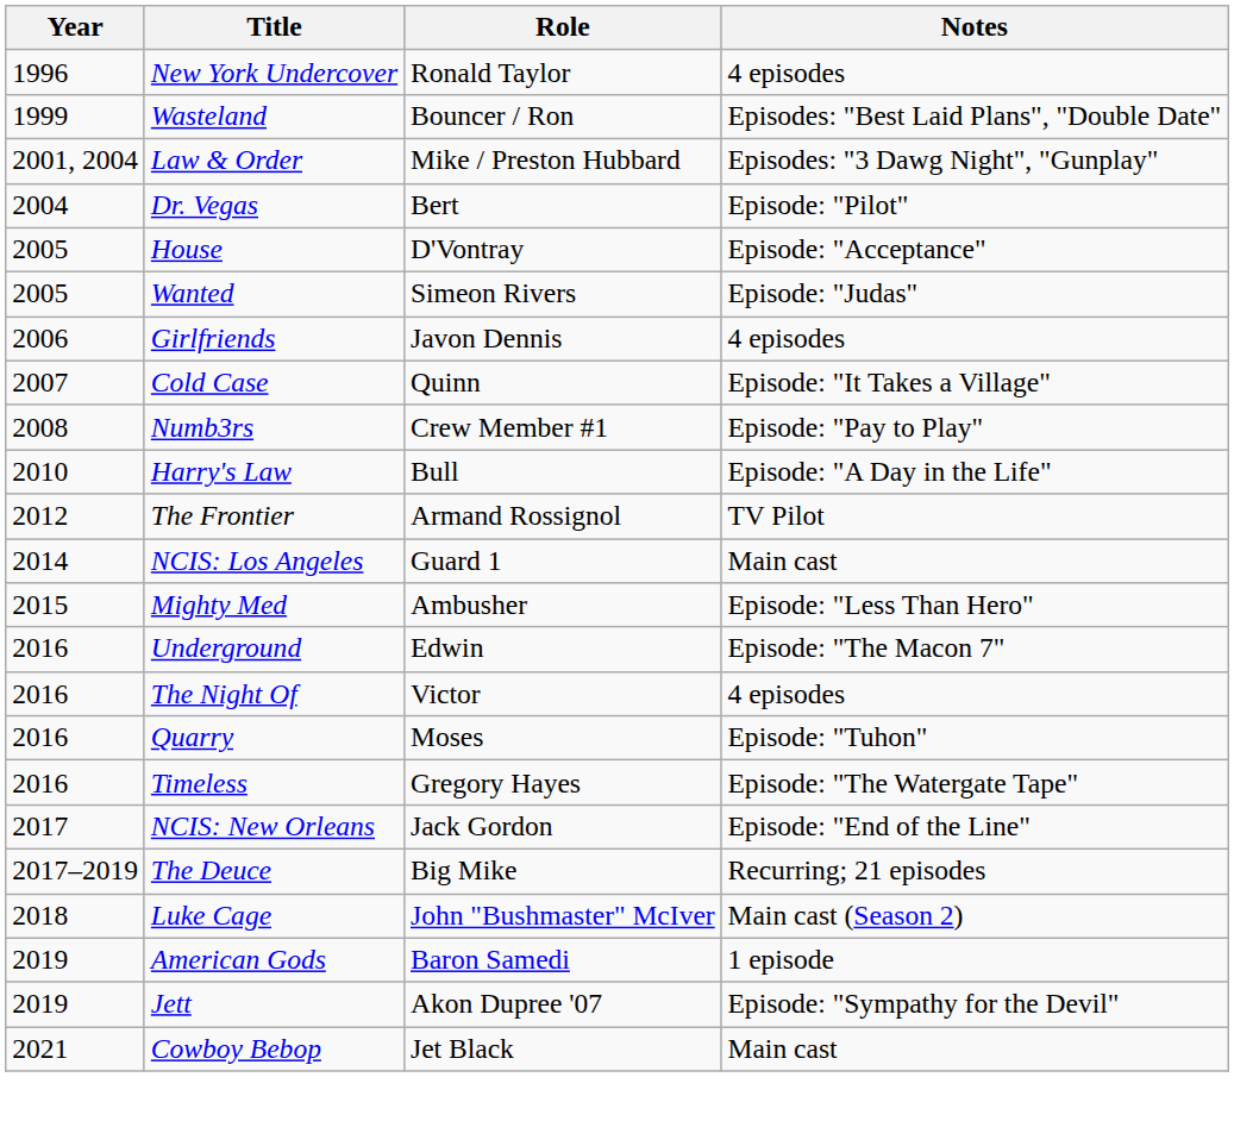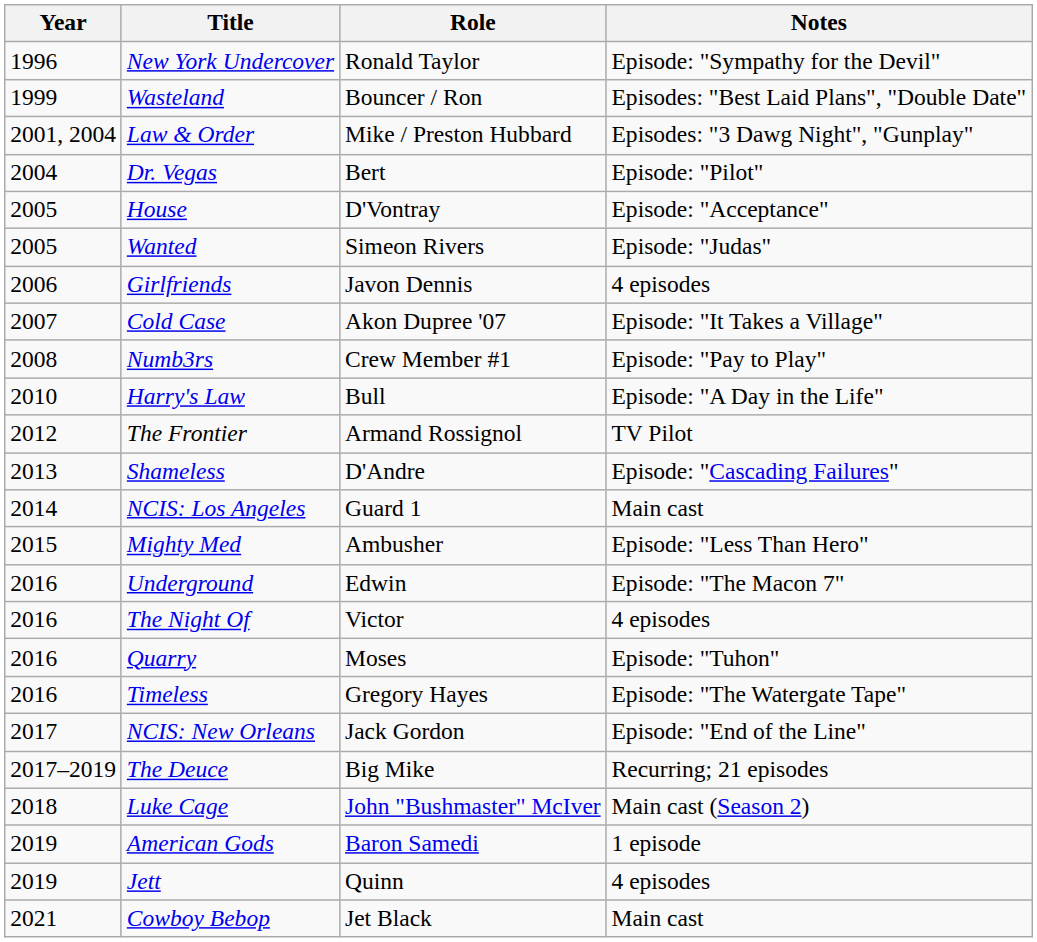New York Undercover | Notes: 4 episodes -> Episode: "Sympathy for the Devil"
Cold Case | Role: Quinn -> Akon Dupree '07
+ row: 2013 | Shameless | D'Andre | Episode: "Cascading Failures"
Jett | Role: Akon Dupree '07 -> Quinn
Jett | Notes: Episode: "Sympathy for the Devil" -> 4 episodes
